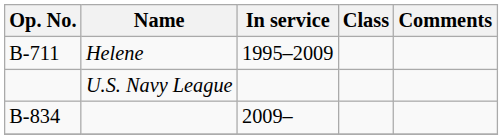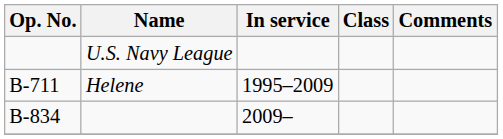rows swapped: U.S. Navy League <-> Helene
